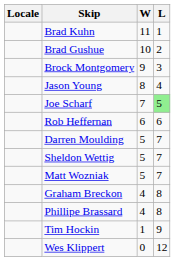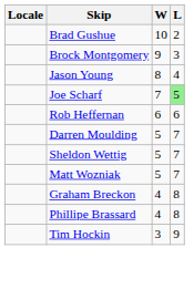- row: Brad Kuhn | 11 | 1
Tim Hockin | W: 1 -> 3
- row: Wes Klippert | 0 | 12
